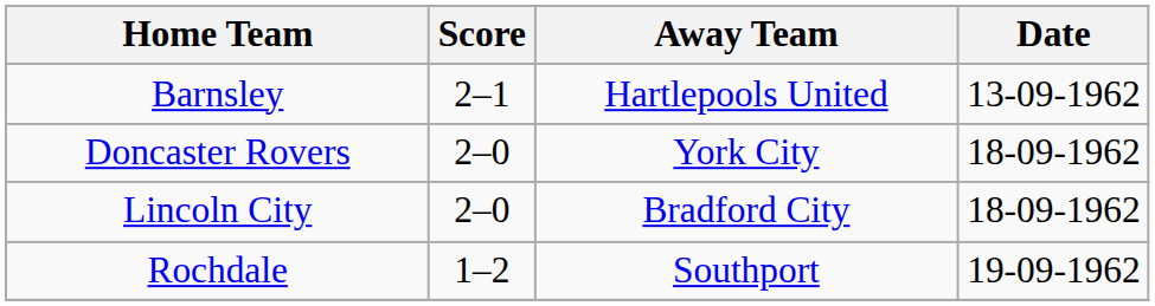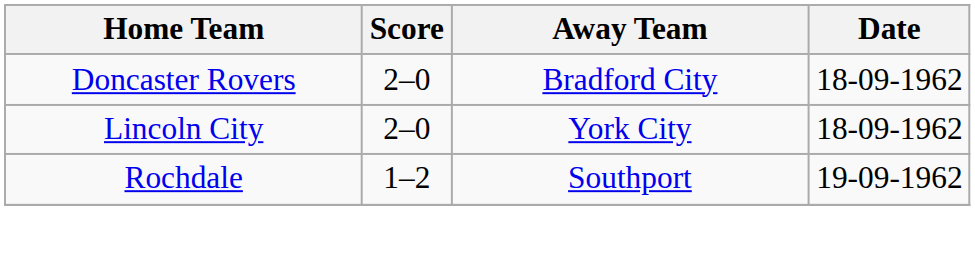- row: Barnsley | 2–1 | Hartlepools United | 13-09-1962
Doncaster Rovers | Away Team: York City -> Bradford City
Lincoln City | Away Team: Bradford City -> York City
